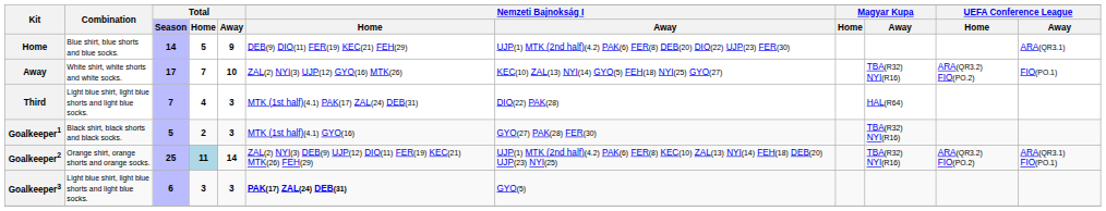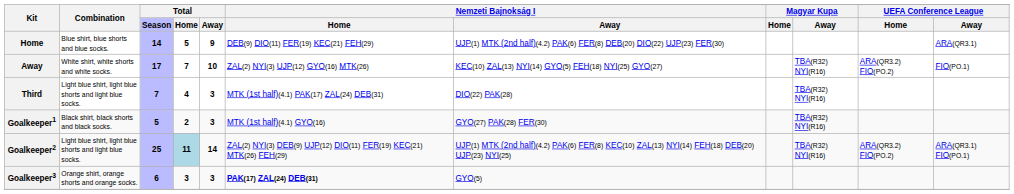Third | column 9: HAL(R64) -> TBA(R32) NYI(R16)
Goalkeeper2 | Combination: Orange shirt, orange shorts and orange socks. -> Light blue shirt, light blue shorts and light blue socks.
Goalkeeper3 | Combination: Light blue shirt, light blue shorts and light blue socks. -> Orange shirt, orange shorts and orange socks.
